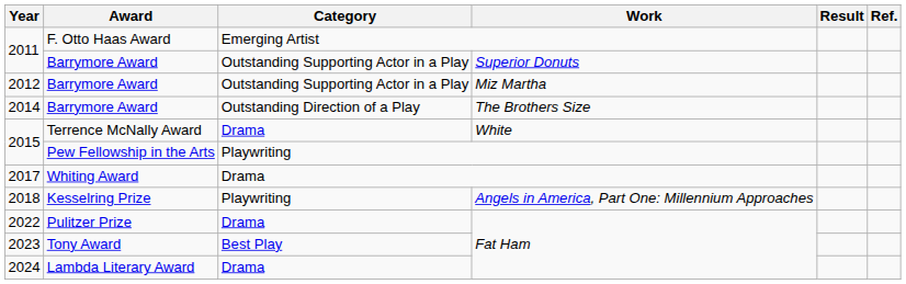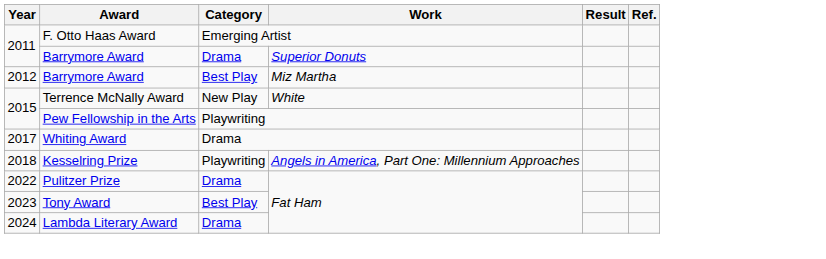2011 / Barrymore Award | Category: Outstanding Supporting Actor in a Play -> Drama
2012 | Category: Outstanding Supporting Actor in a Play -> Best Play
- row: 2014 | Barrymore Award | Outstanding Direction of a Play | The Brothers Size
2015 / Terrence McNally Award | Category: Drama -> New Play
